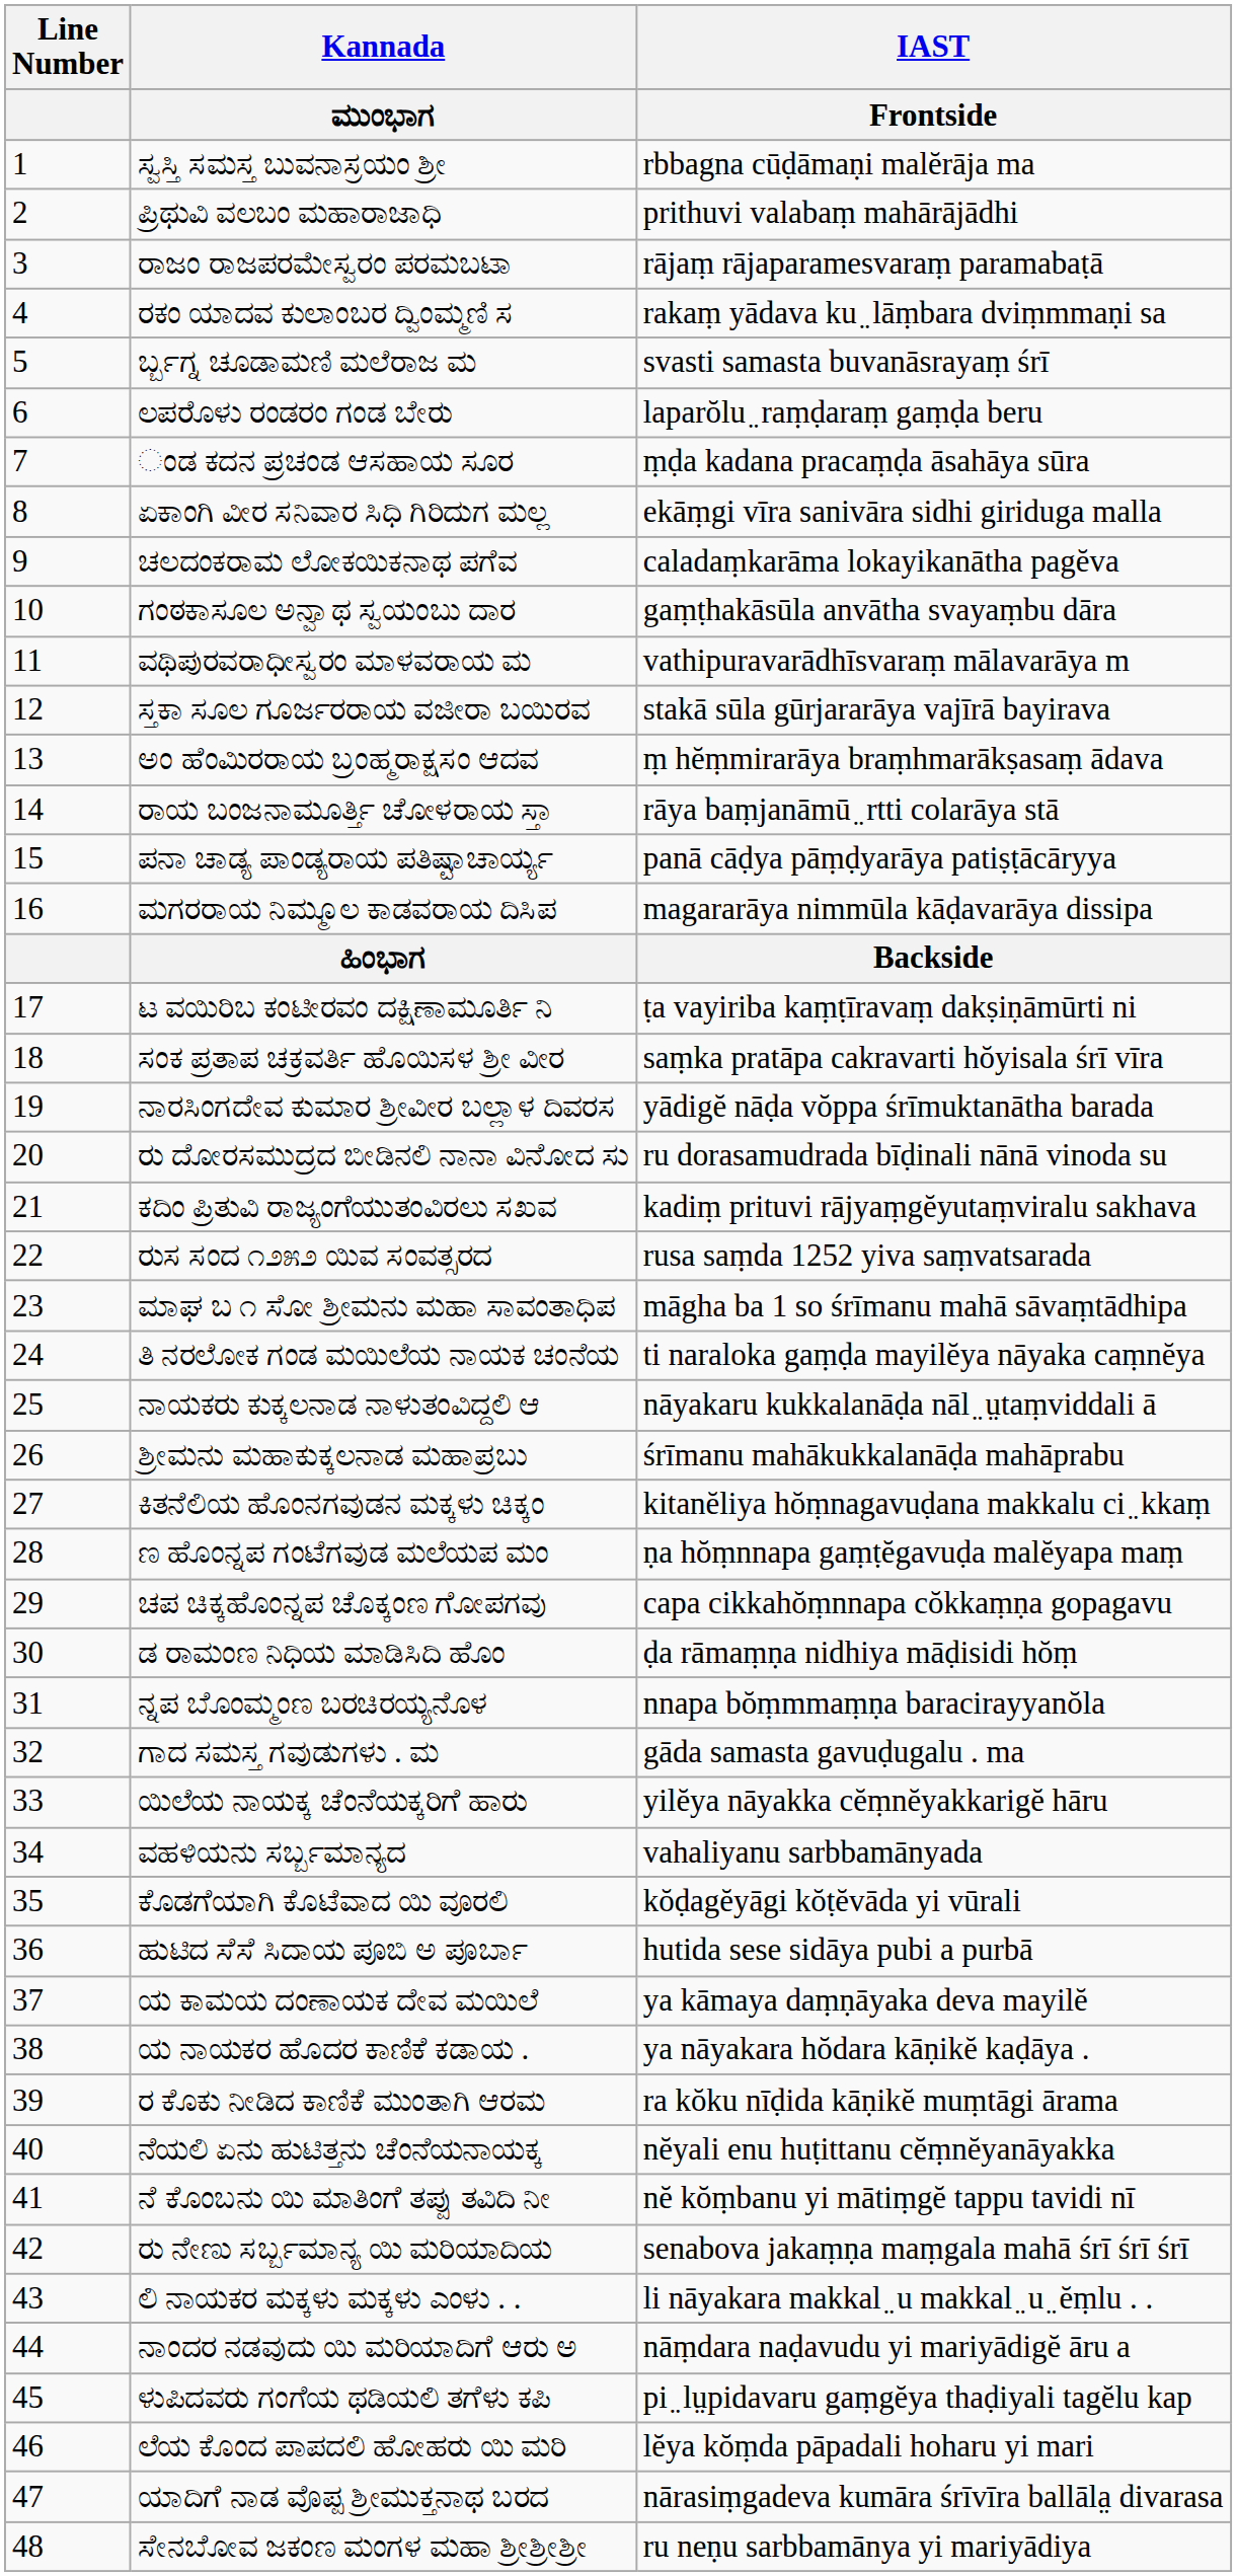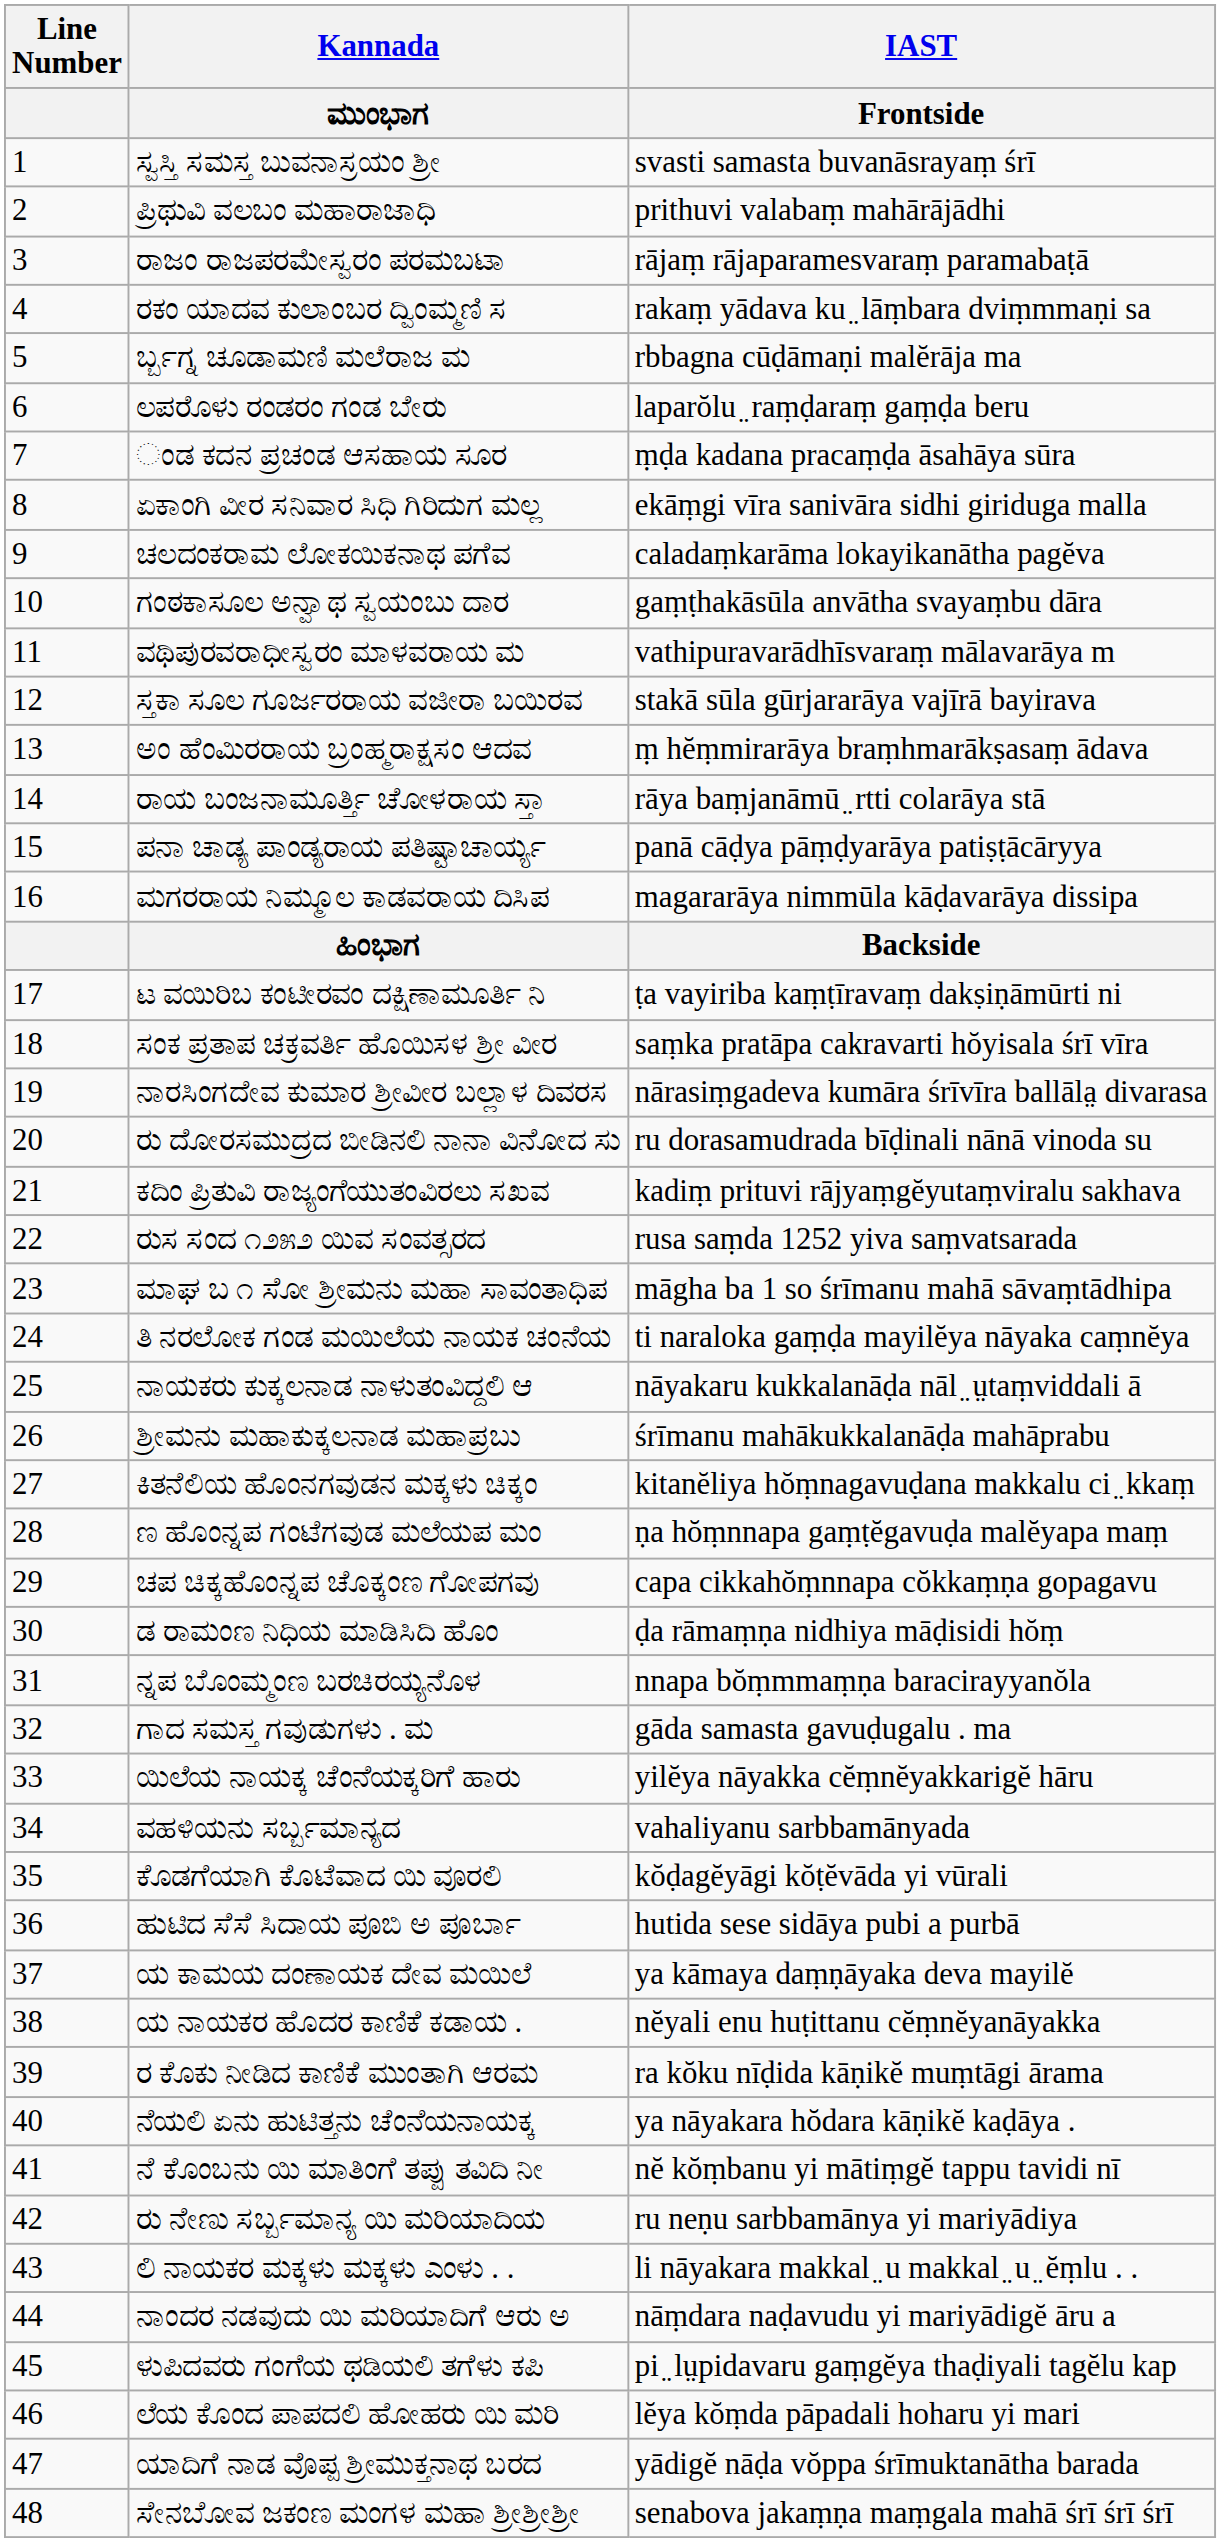ಸ್ವಸ್ತಿ ಸಮಸ್ತ ಬುವನಾಸ್ರಯಂ ಶ್ರೀ | IAST / Frontside: rbbagna cūḍāmaṇi malĕrāja ma -> svasti samasta buvanāsrayaṃ śrī
ರ್ಬ್ಬಗ್ನ ಚೂಡಾಮಣಿ ಮಲೆರಾಜ ಮ | IAST / Frontside: svasti samasta buvanāsrayaṃ śrī -> rbbagna cūḍāmaṇi malĕrāja ma
ನಾರಸಿಂಗದೇವ ಕುಮಾರ ಶ್ರೀವೀರ ಬಲ್ಲಾಳ ದಿವರಸ | IAST / Frontside: yādigĕ nāḍa vŏppa śrīmuktanātha barada -> nārasiṃgadeva kumāra śrīvīra ballāla̤ divarasa
ಯ ನಾಯಕರ ಹೊದರ ಕಾಣಿಕೆ ಕಡಾಯ . | IAST / Frontside: ya nāyakara hŏdara kāṇikĕ kaḍāya . -> nĕyali enu huṭittanu cĕṃnĕyanāyakka
ನೆಯಲಿ ಏನು ಹುಟಿತ್ತನು ಚೆಂನೆಯನಾಯಕ್ಕ | IAST / Frontside: nĕyali enu huṭittanu cĕṃnĕyanāyakka -> ya nāyakara hŏdara kāṇikĕ kaḍāya .
ರು ನೇಣು ಸರ್ಬ್ಬಮಾನ್ಯ ಯಿ ಮರಿಯಾದಿಯ | IAST / Frontside: senabova jakaṃṇa maṃgala mahā śrī śrī śrī -> ru neṇu sarbbamānya yi mariyādiya
ಯಾದಿಗೆ ನಾಡ ವೊಪ್ಪ ಶ್ರೀಮುಕ್ತನಾಥ ಬರದ | IAST / Frontside: nārasiṃgadeva kumāra śrīvīra ballāla̤ divarasa -> yādigĕ nāḍa vŏppa śrīmuktanātha barada
ಸೇನಬೋವ ಜಕಂಣ ಮಂಗಳ ಮಹಾ ಶ್ರೀಶ್ರೀಶ್ರೀ | IAST / Frontside: ru neṇu sarbbamānya yi mariyādiya -> senabova jakaṃṇa maṃgala mahā śrī śrī śrī
